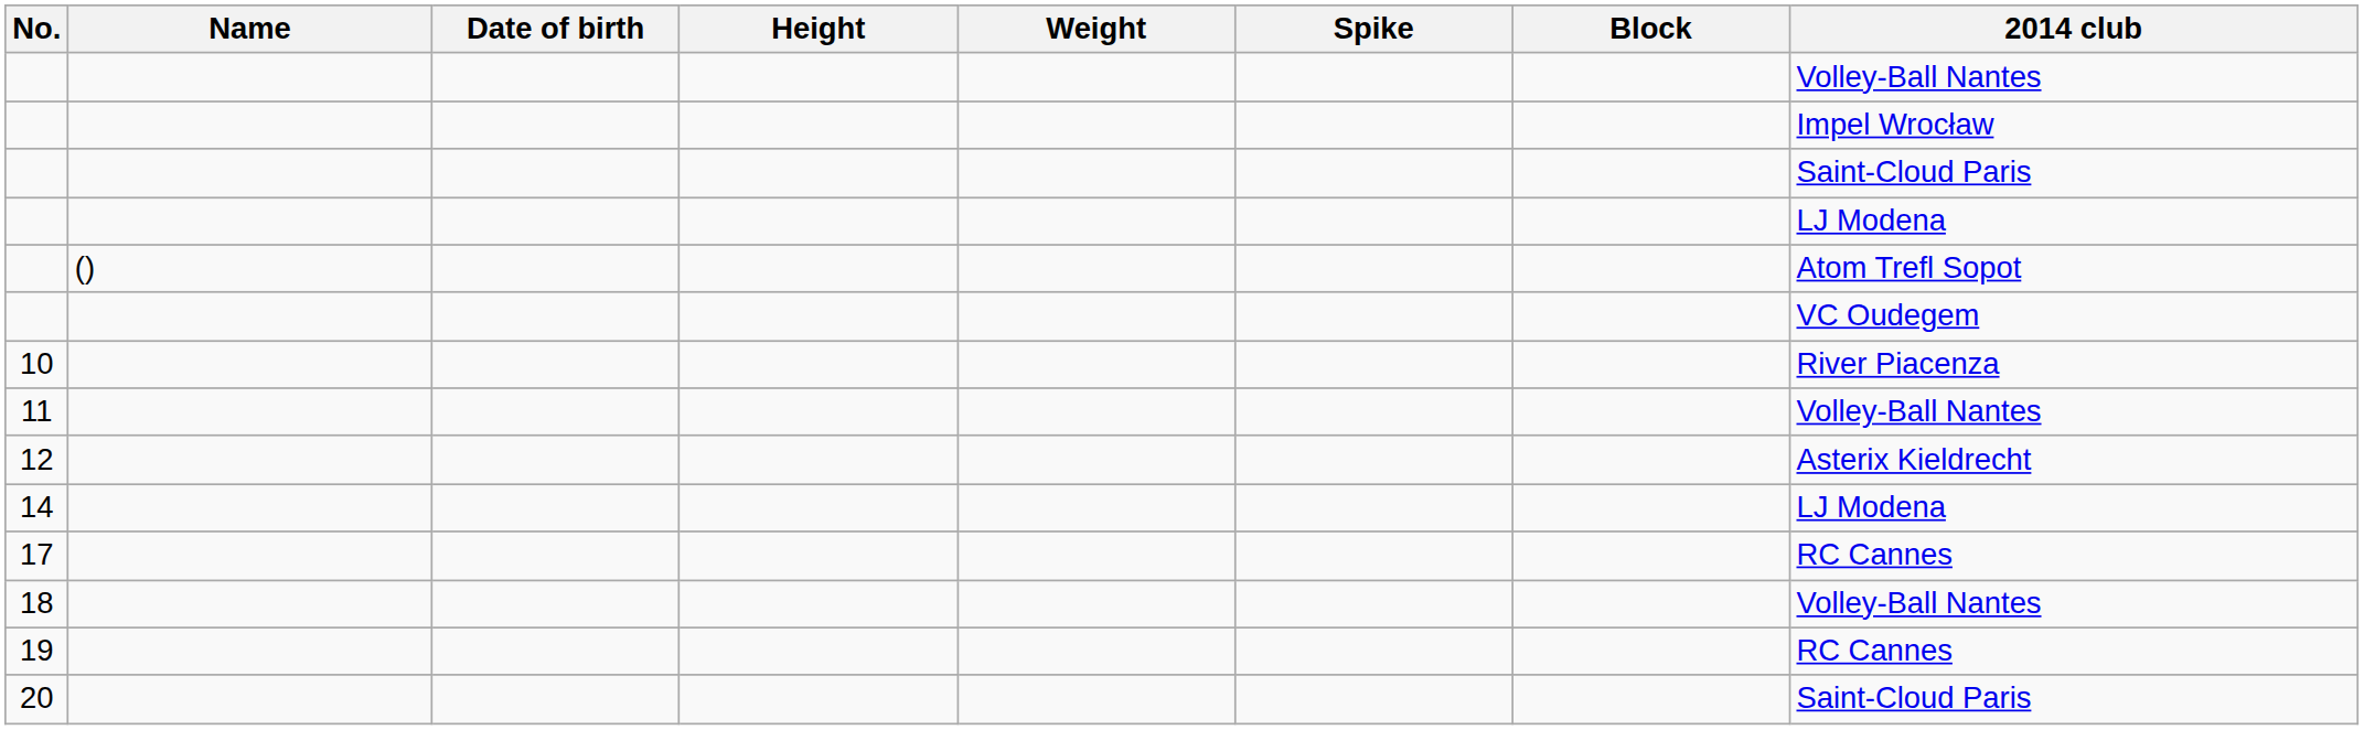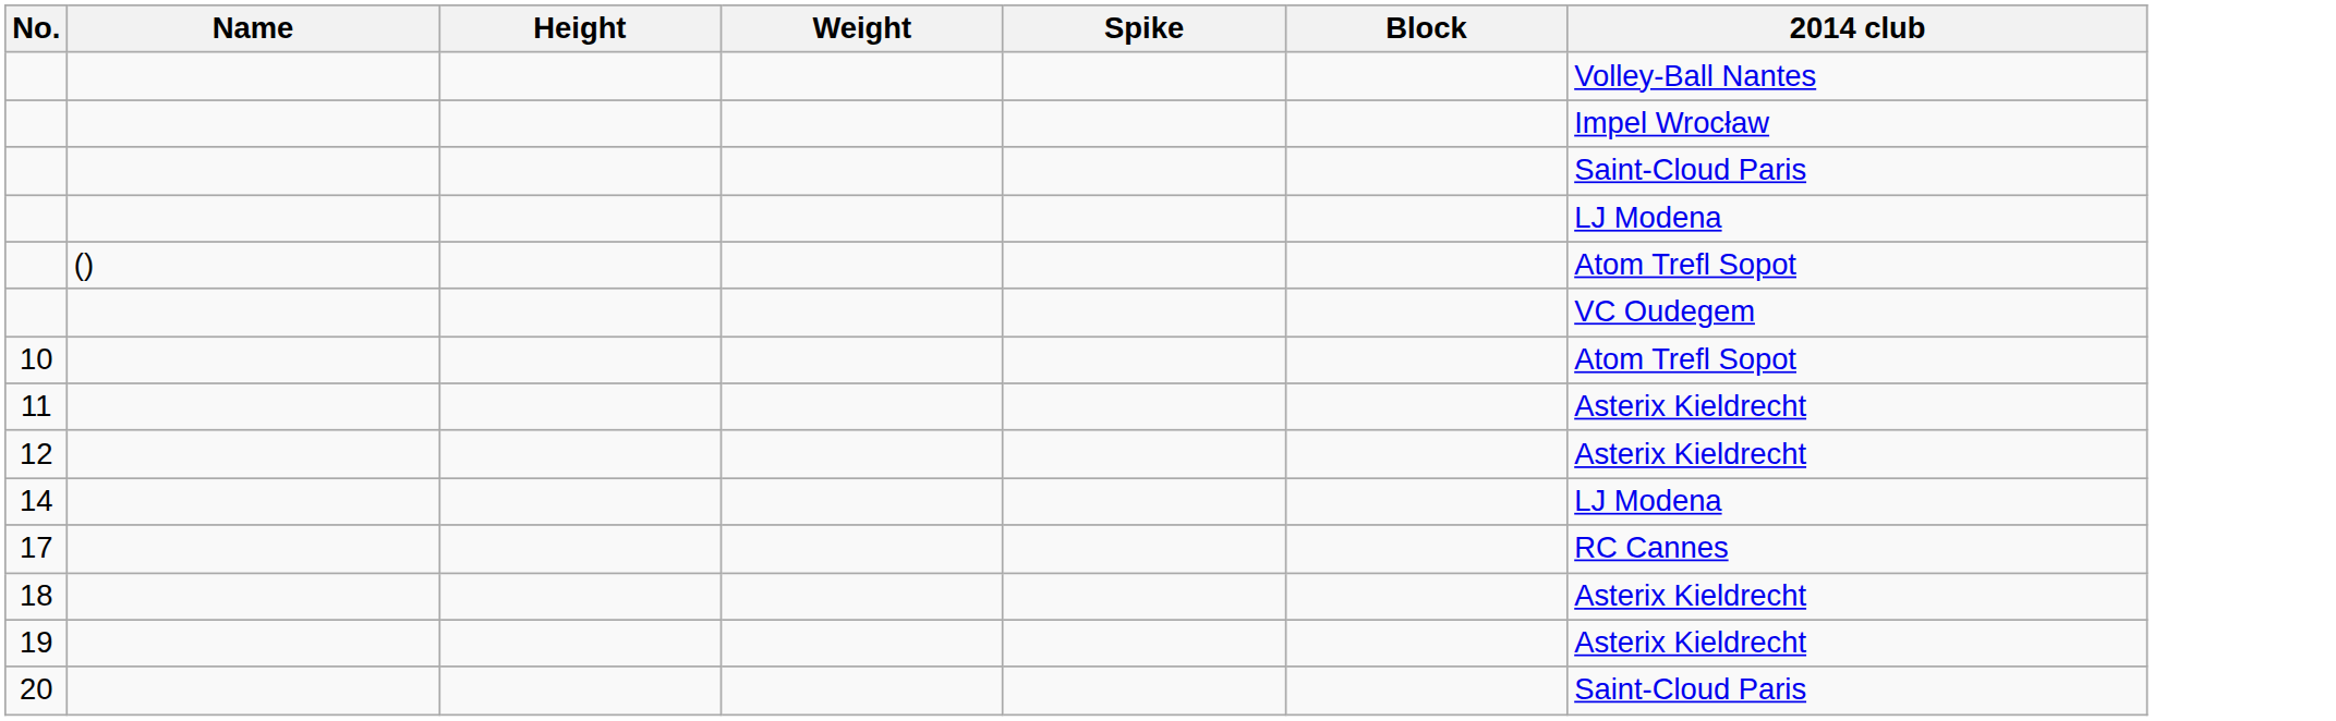- column: Date of birth
10 | 2014 club: River Piacenza -> Atom Trefl Sopot
11 | 2014 club: Volley-Ball Nantes -> Asterix Kieldrecht
18 | 2014 club: Volley-Ball Nantes -> Asterix Kieldrecht
19 | 2014 club: RC Cannes -> Asterix Kieldrecht
